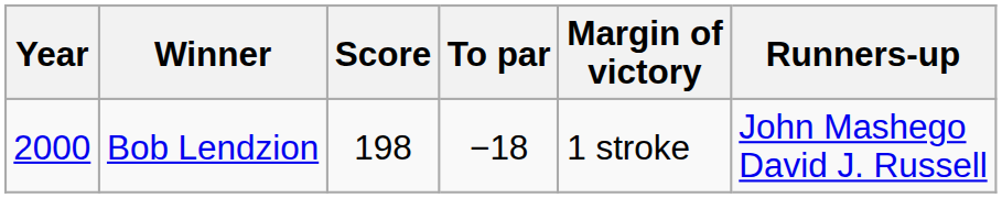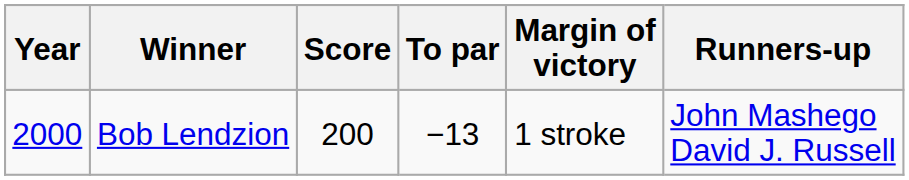Bob Lendzion | Score: 198 -> 200
Bob Lendzion | To par: −18 -> −13
